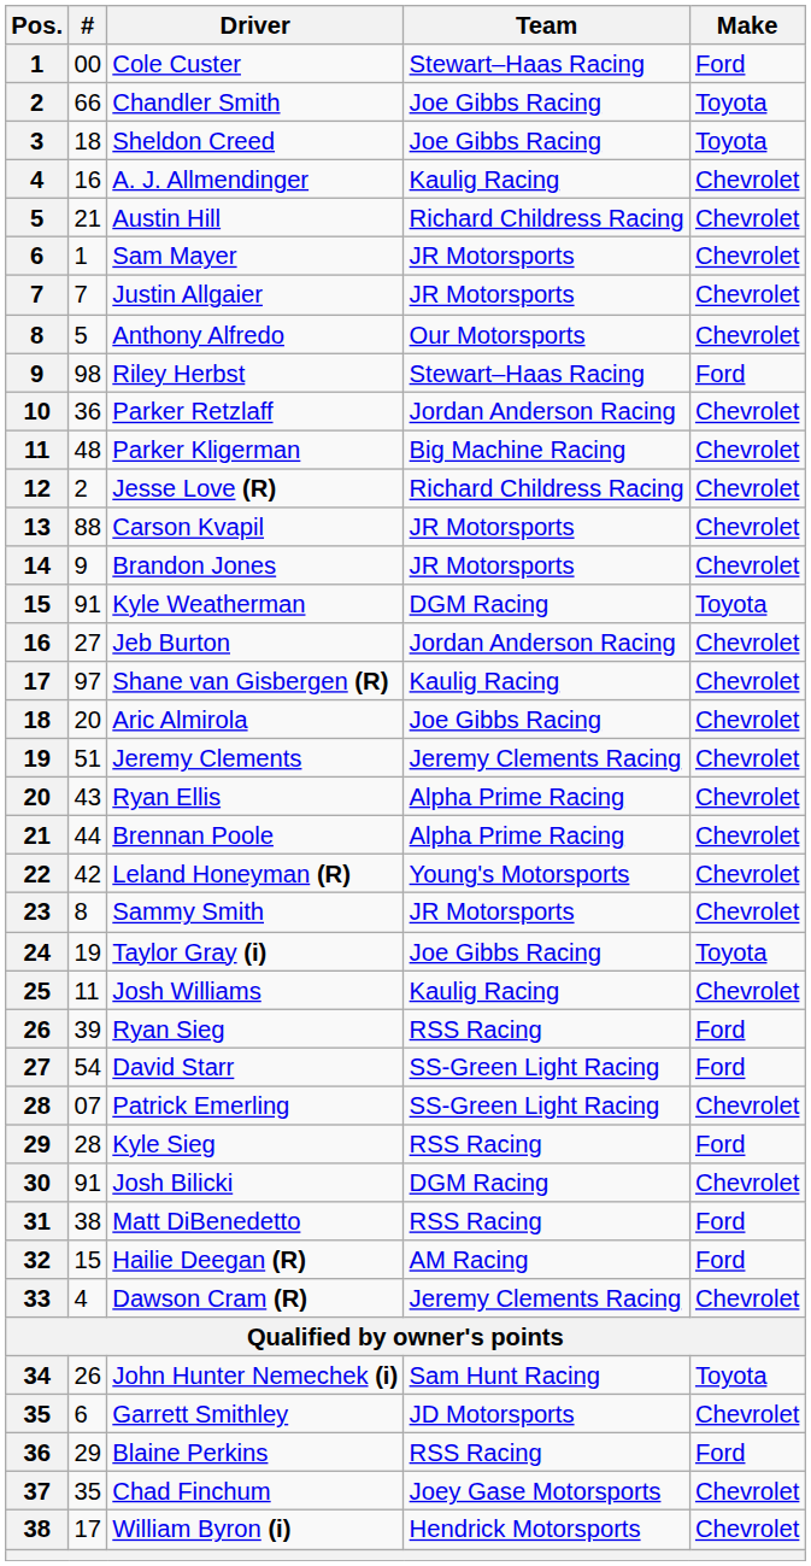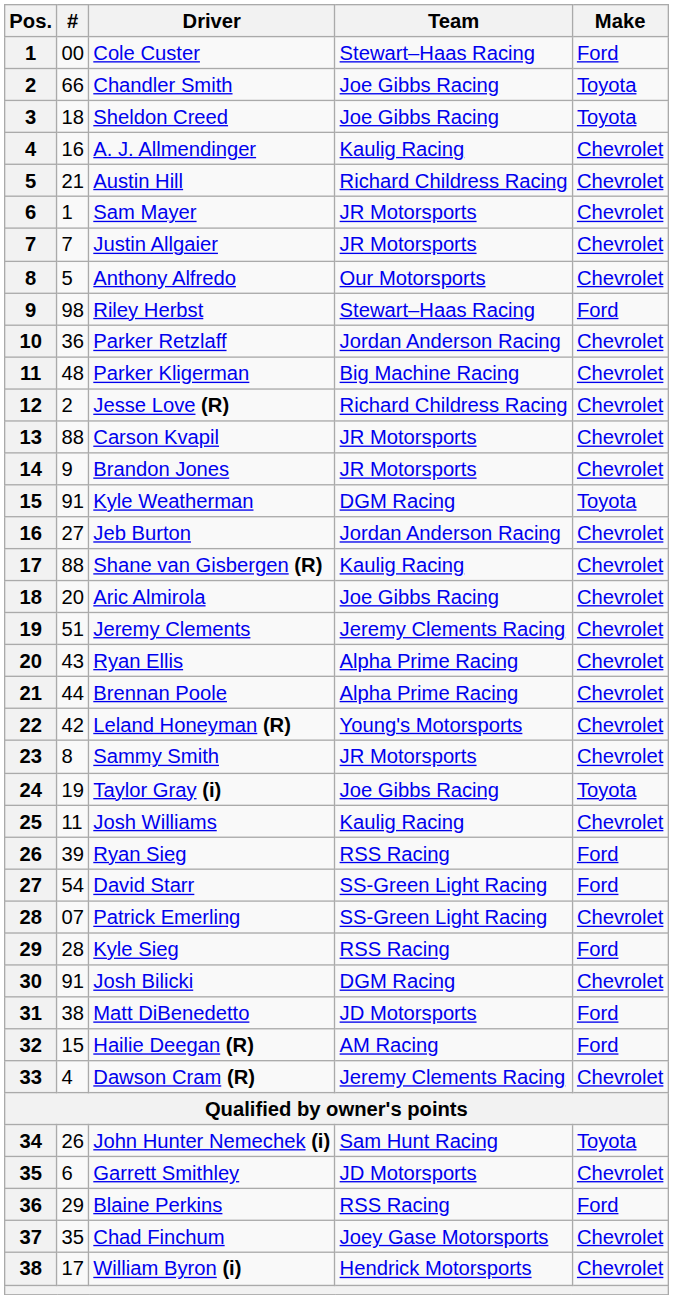Shane van Gisbergen (R) | #: 97 -> 88
Matt DiBenedetto | Team: RSS Racing -> JD Motorsports
